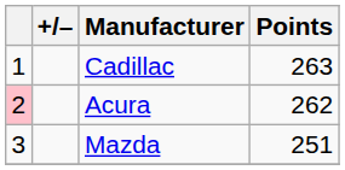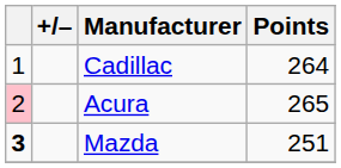Cadillac | Points: 263 -> 264
Acura | Points: 262 -> 265
Mazda | column 1: normal -> bold
